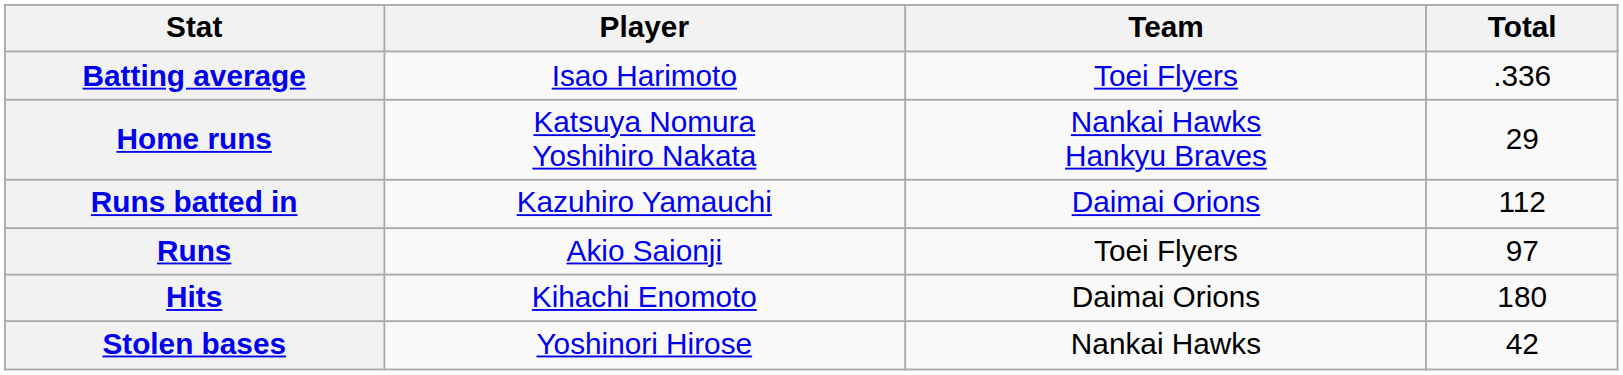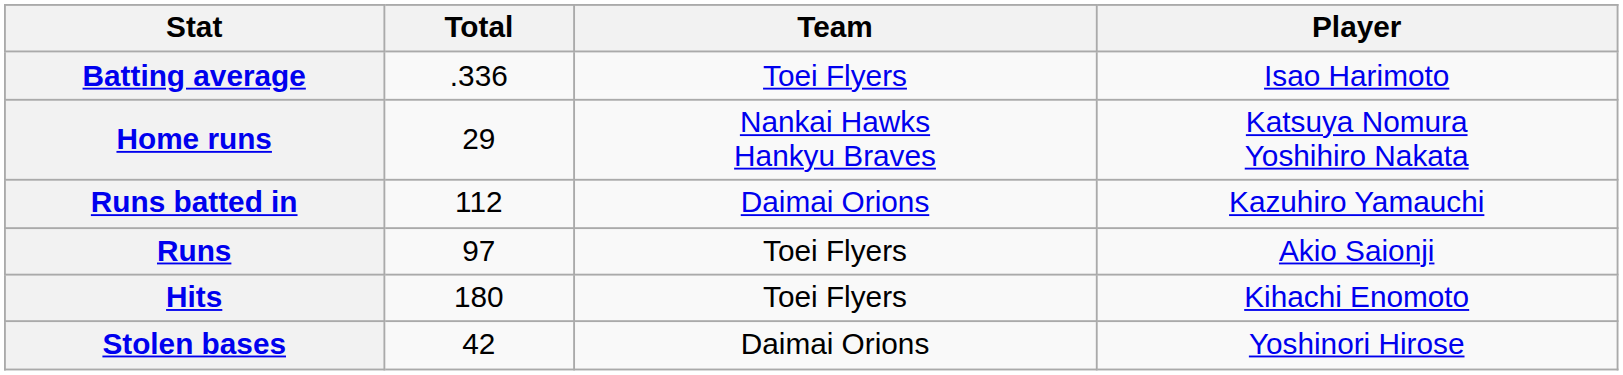columns swapped: Player <-> Total
Hits | Team: Daimai Orions -> Toei Flyers
Stolen bases | Team: Nankai Hawks -> Daimai Orions
